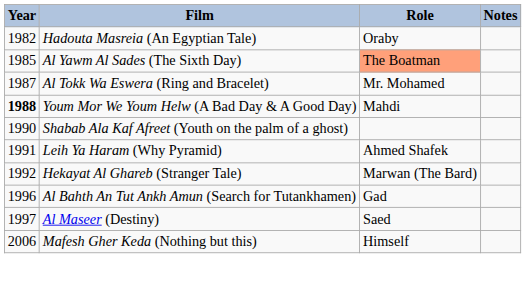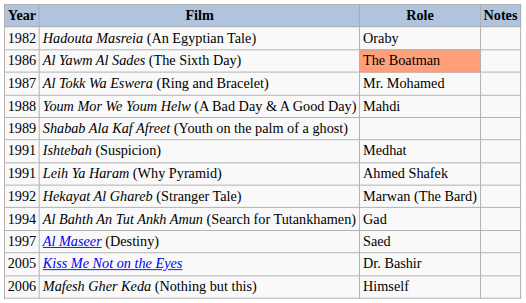Al Yawm Al Sades (The Sixth Day) | Year: 1985 -> 1986
Youm Mor We Youm Helw (A Bad Day & A Good Day) | Year: bold -> normal
Shabab Ala Kaf Afreet (Youth on the palm of a ghost) | Year: 1990 -> 1989
+ row: 1991 | Ishtebah (Suspicion) | Medhat
Al Bahth An Tut Ankh Amun (Search for Tutankhamen) | Year: 1996 -> 1994
+ row: 2005 | Kiss Me Not on the Eyes | Dr. Bashir
